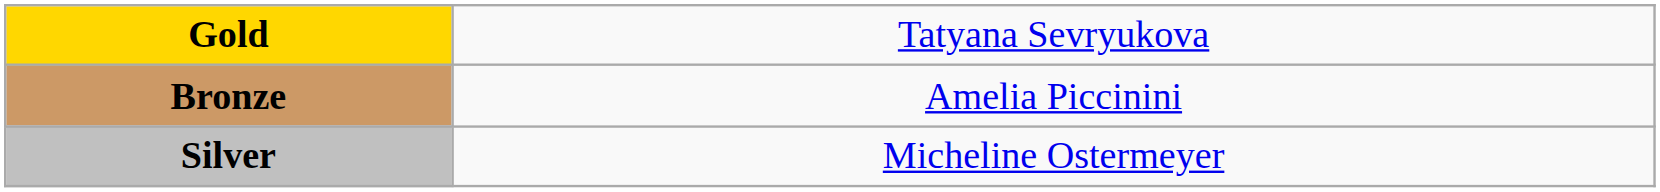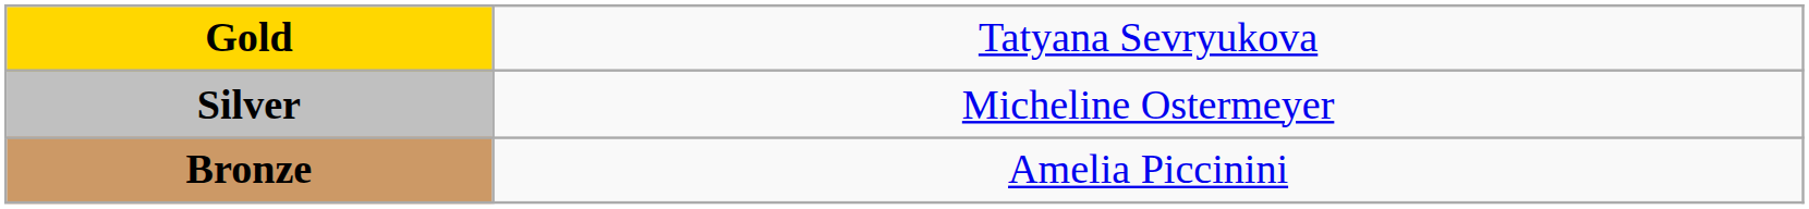rows swapped: Silver <-> Bronze
